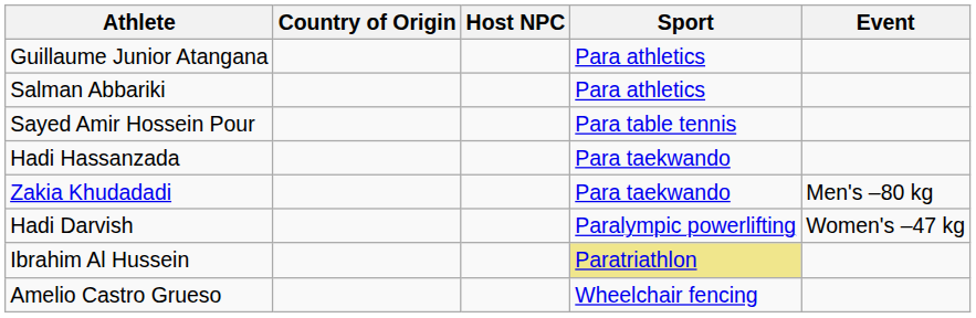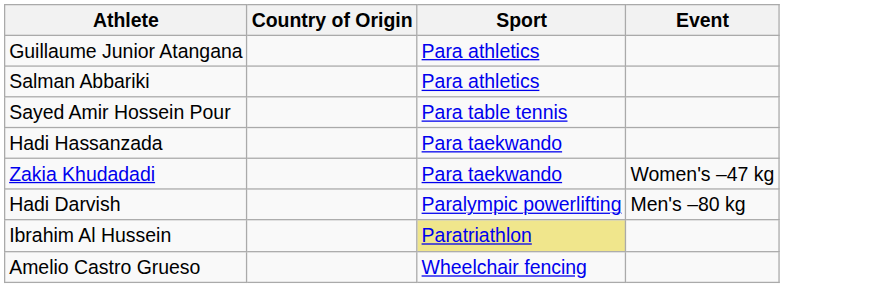- column: Host NPC
Zakia Khudadadi | Event: Men's –80 kg -> Women's –47 kg
Hadi Darvish | Event: Women's –47 kg -> Men's –80 kg
